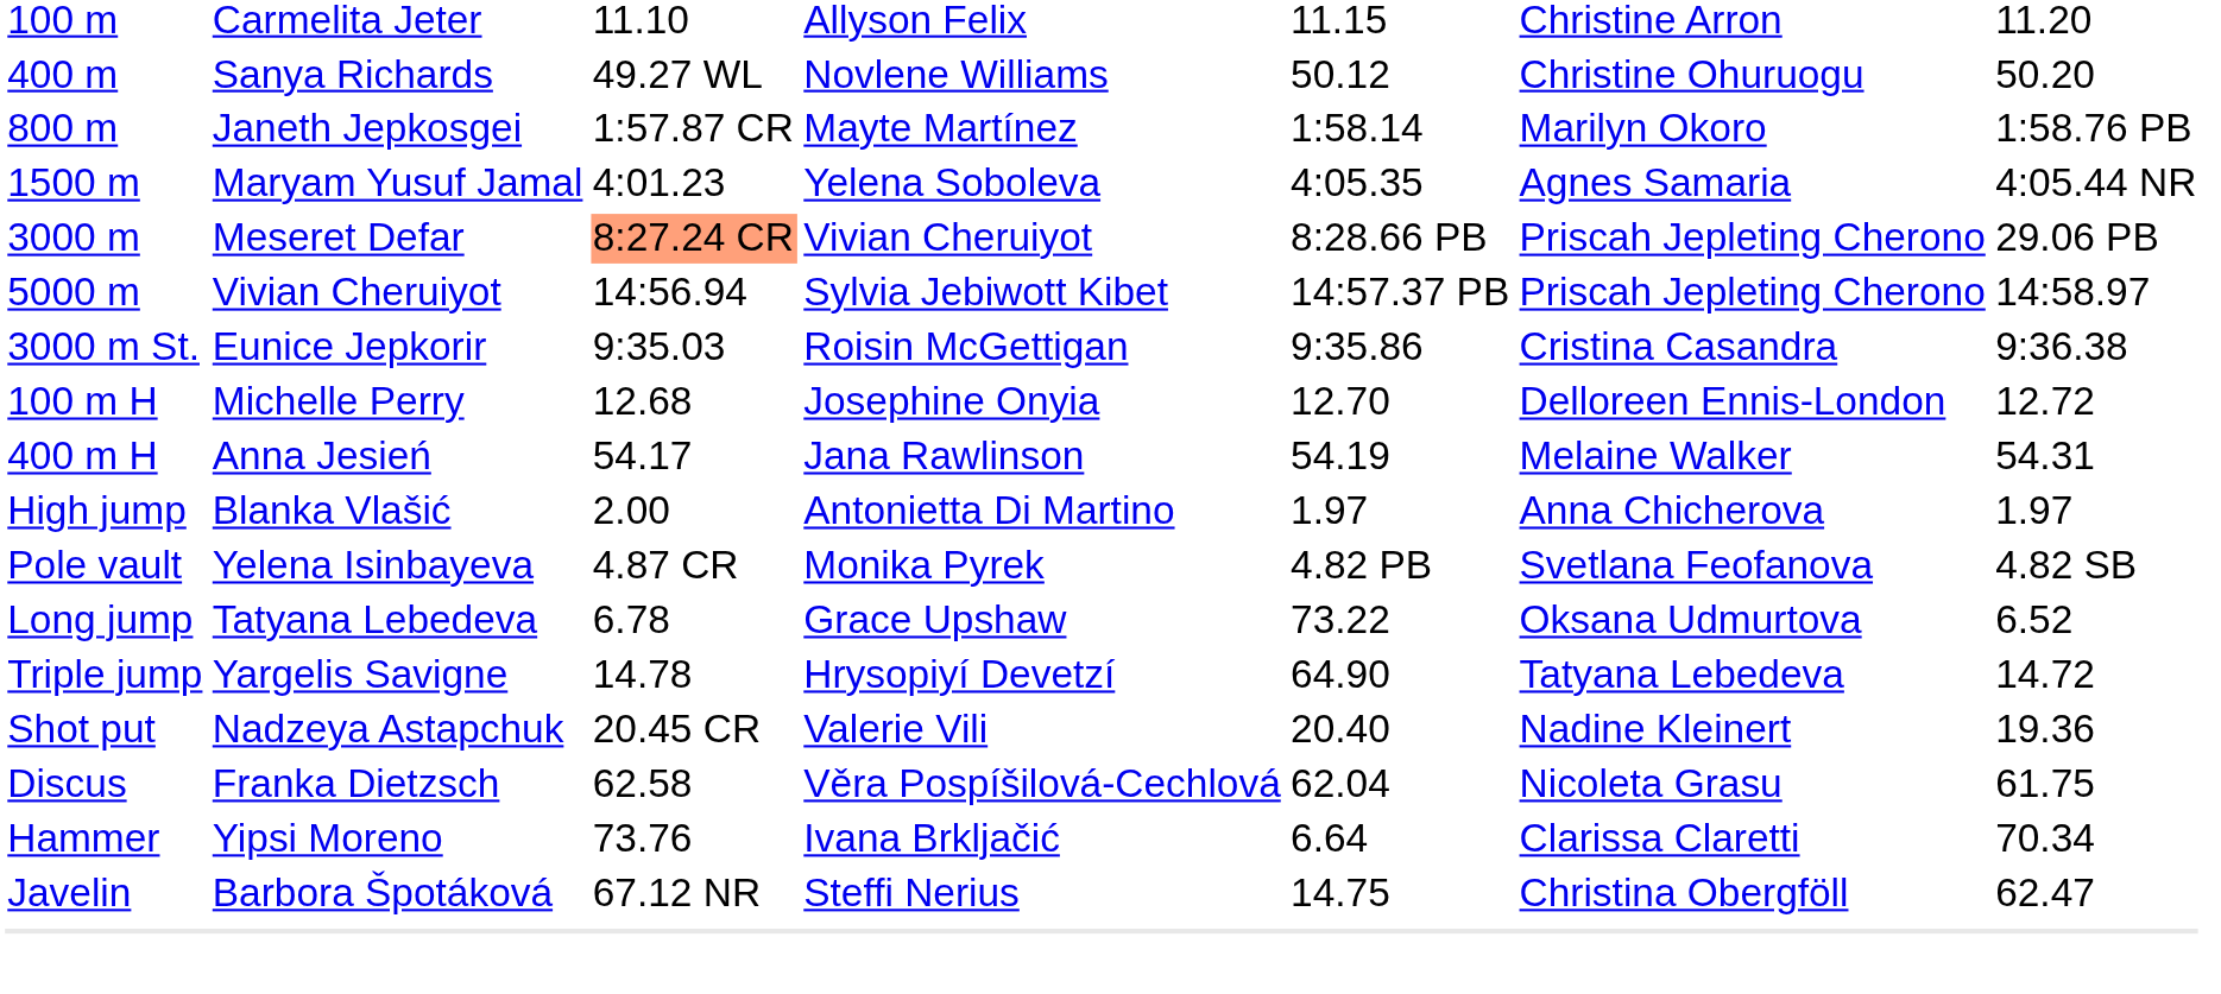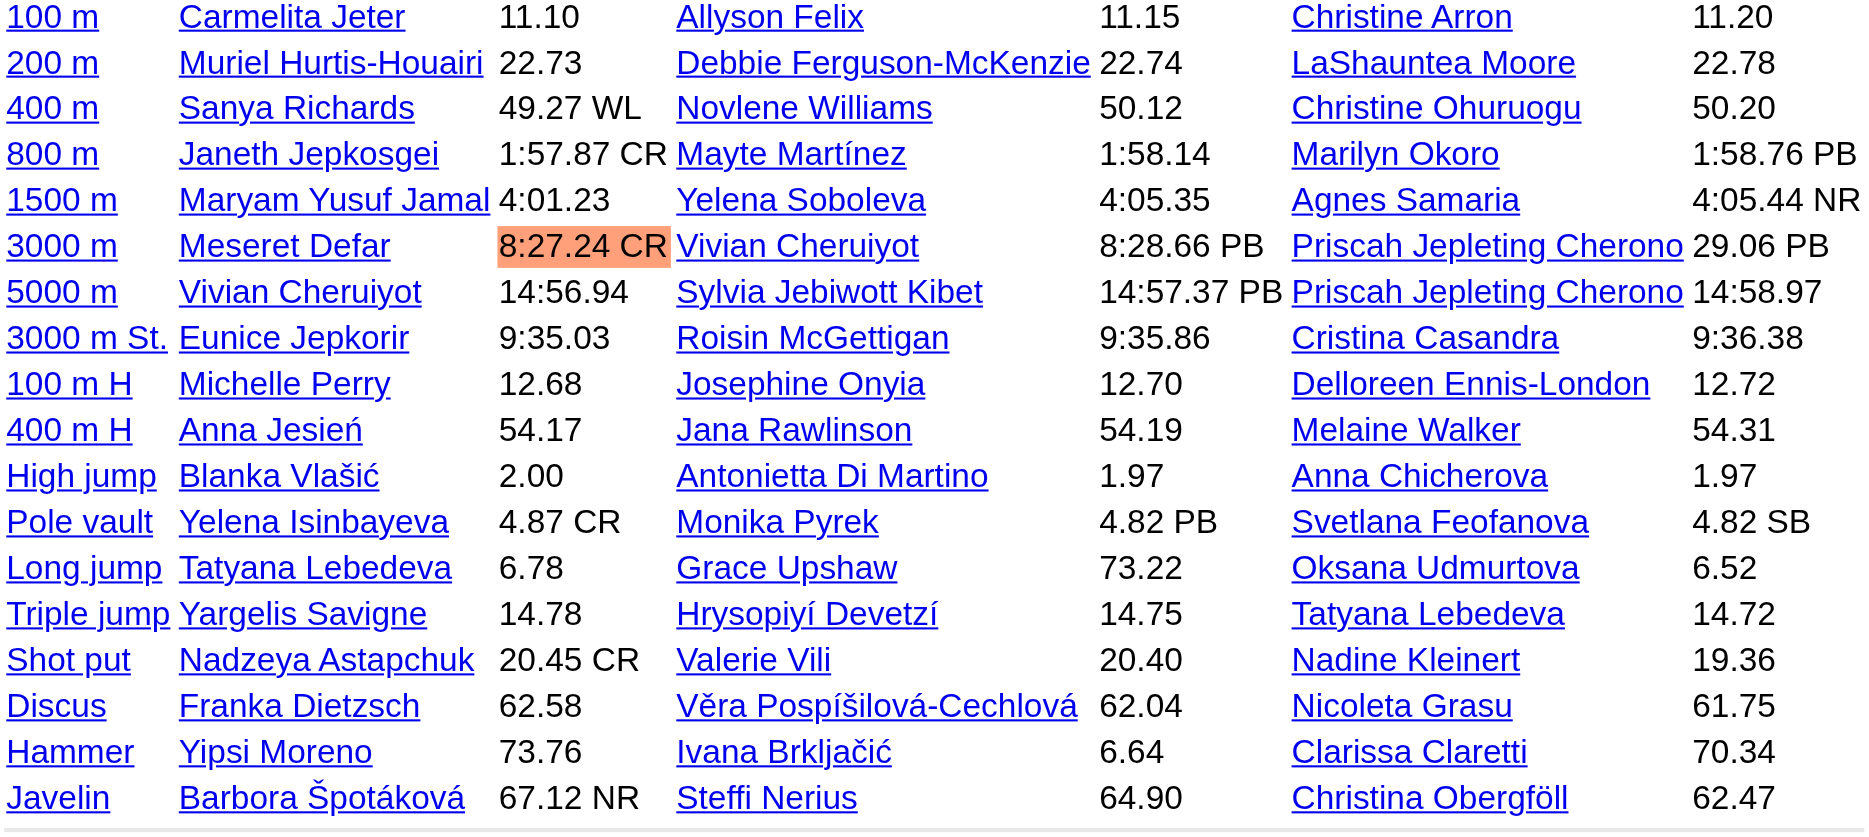+ row: 200 m | Muriel Hurtis-Houairi | 22.73 | Debbie Ferguson-McKenzie | 22.74 | LaShauntea Moore | 22.78
Triple jump | column 5: 64.90 -> 14.75
Javelin | column 5: 14.75 -> 64.90
